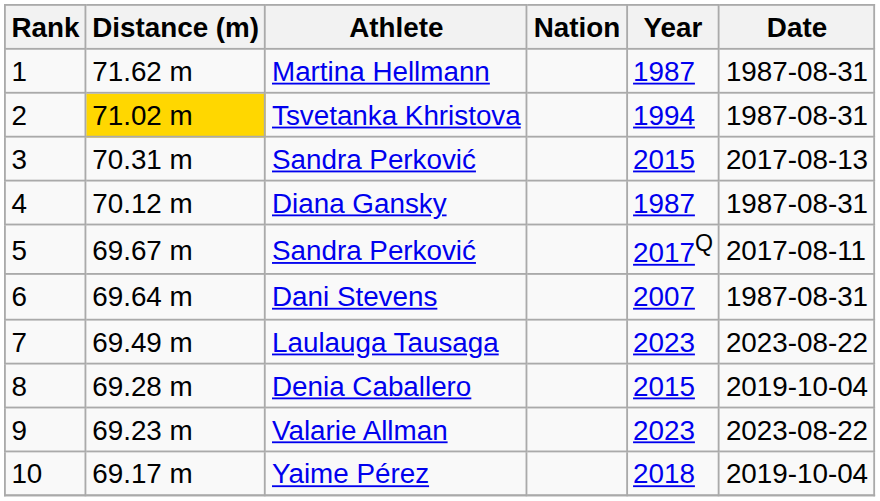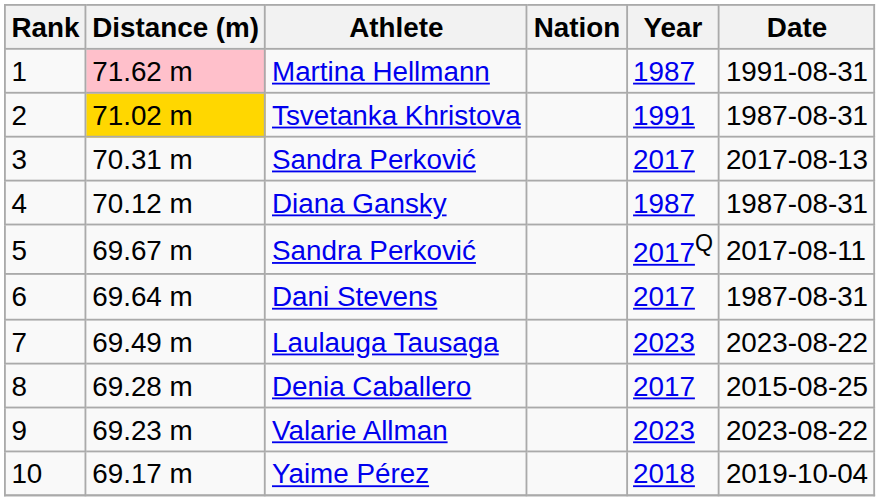Martina Hellmann | Distance (m): no background -> pink background
Martina Hellmann | Date: 1987-08-31 -> 1991-08-31
Tsvetanka Khristova | Year: 1994 -> 1991
3 / Sandra Perković | Year: 2015 -> 2017
Dani Stevens | Year: 2007 -> 2017
Denia Caballero | Year: 2015 -> 2017
Denia Caballero | Date: 2019-10-04 -> 2015-08-25
